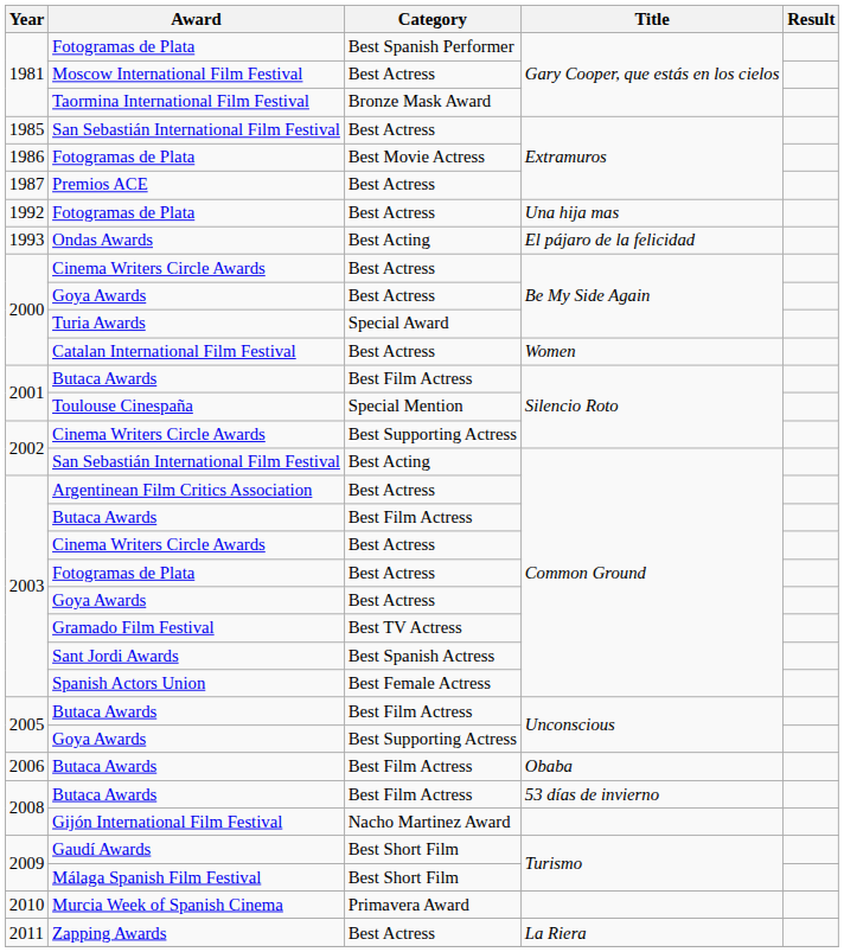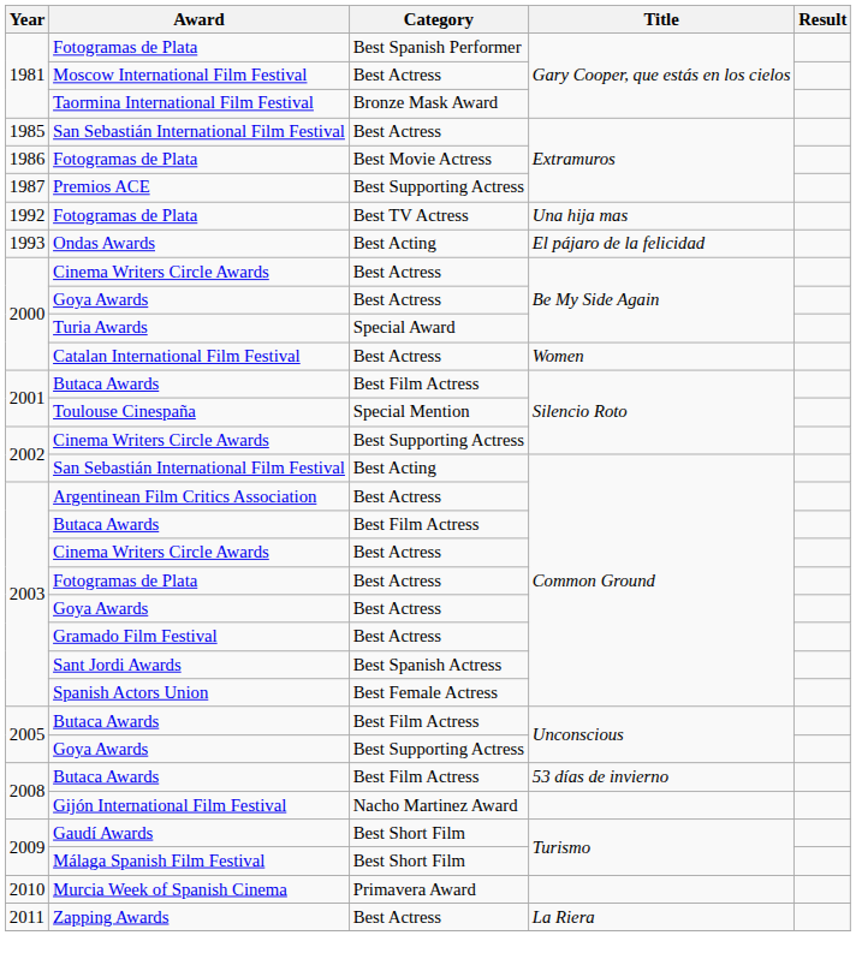Premios ACE | Category: Best Actress -> Best Supporting Actress
1992 / Fotogramas de Plata | Category: Best Actress -> Best TV Actress
Gramado Film Festival | Category: Best TV Actress -> Best Actress
- row: 2006 | Butaca Awards | Best Film Actress | Obaba
